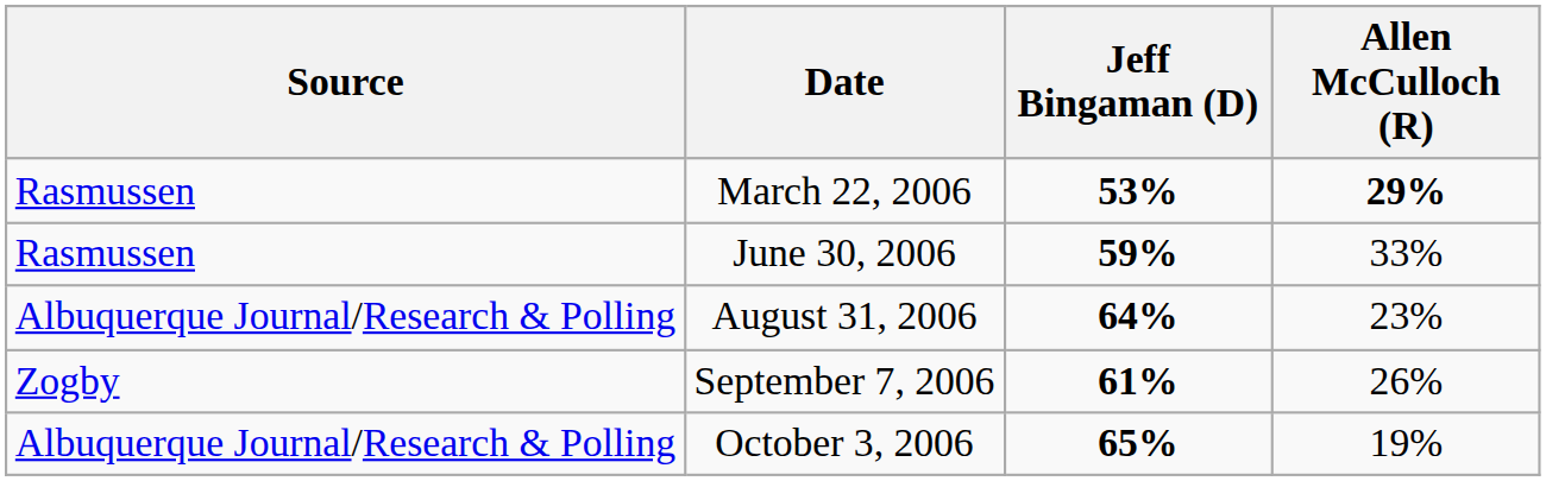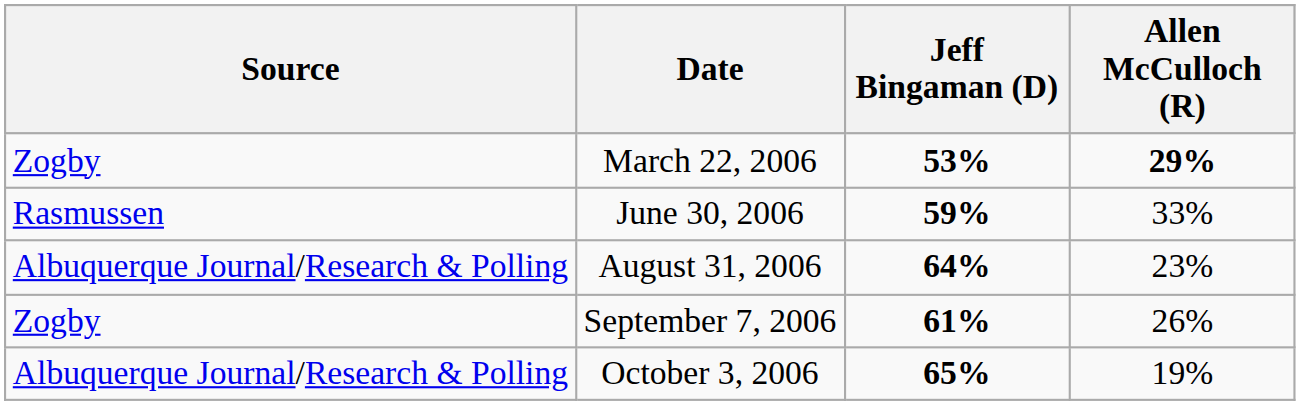March 22, 2006 | Source: Rasmussen -> Zogby
